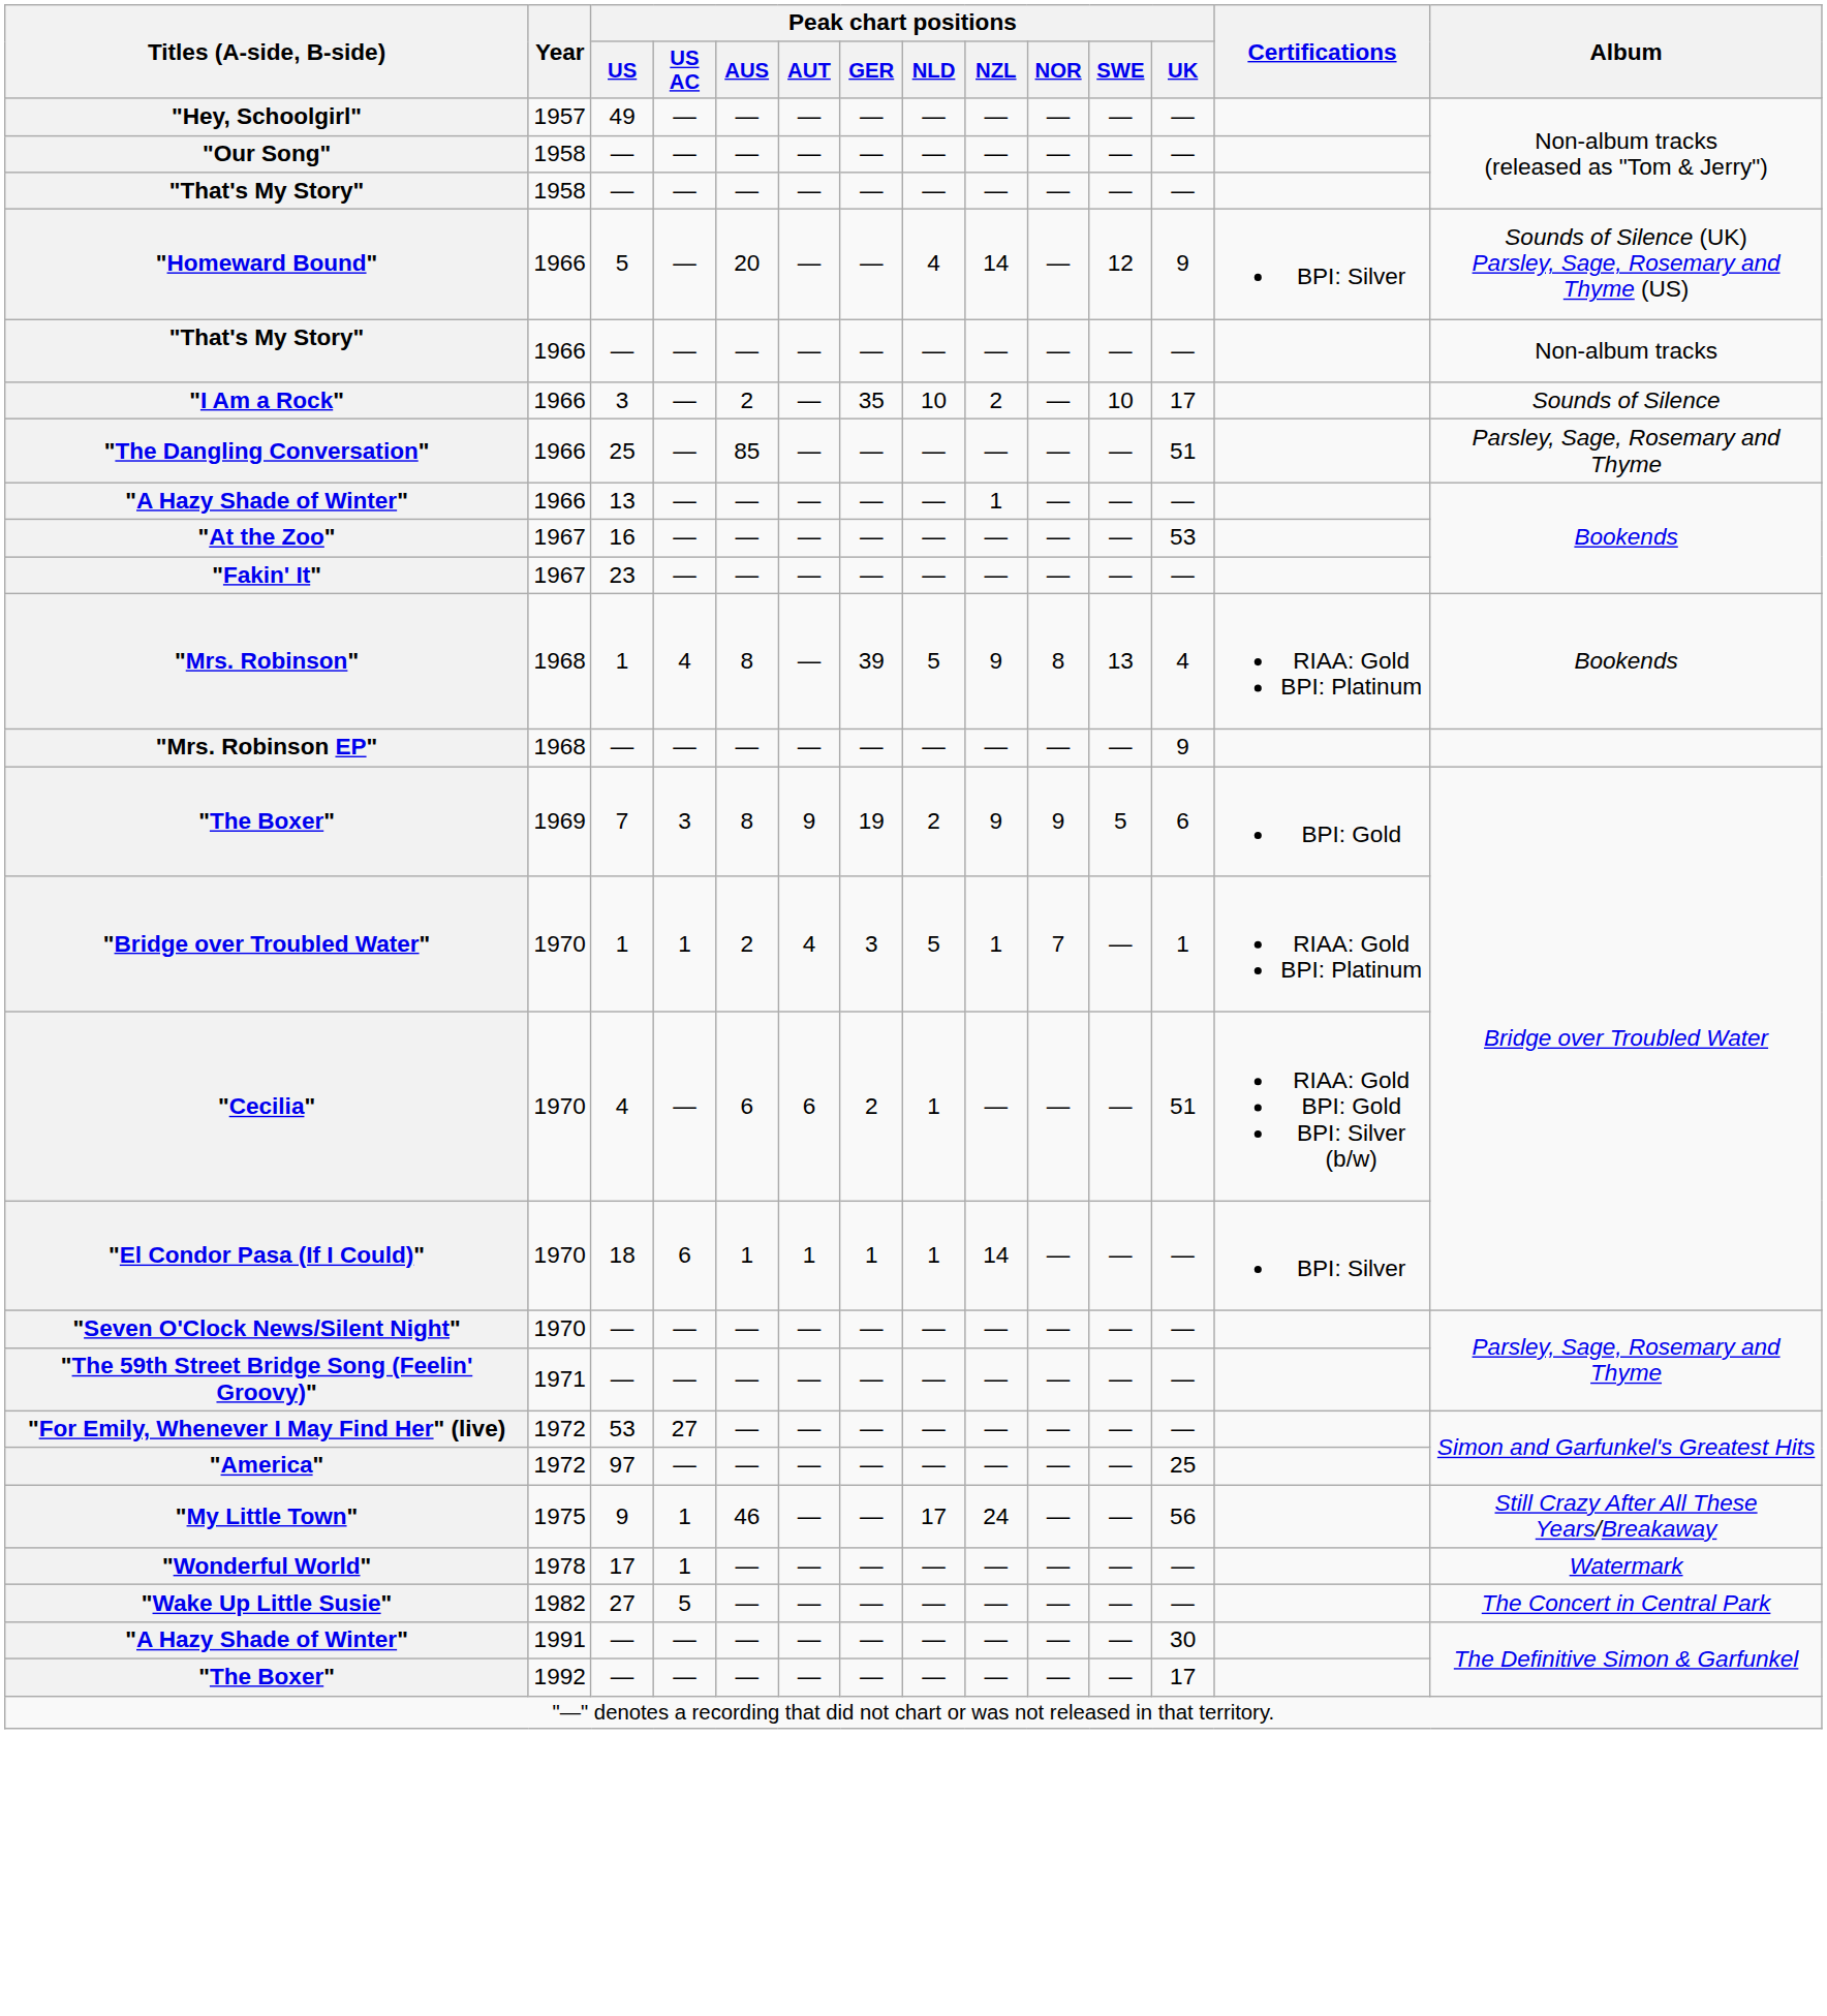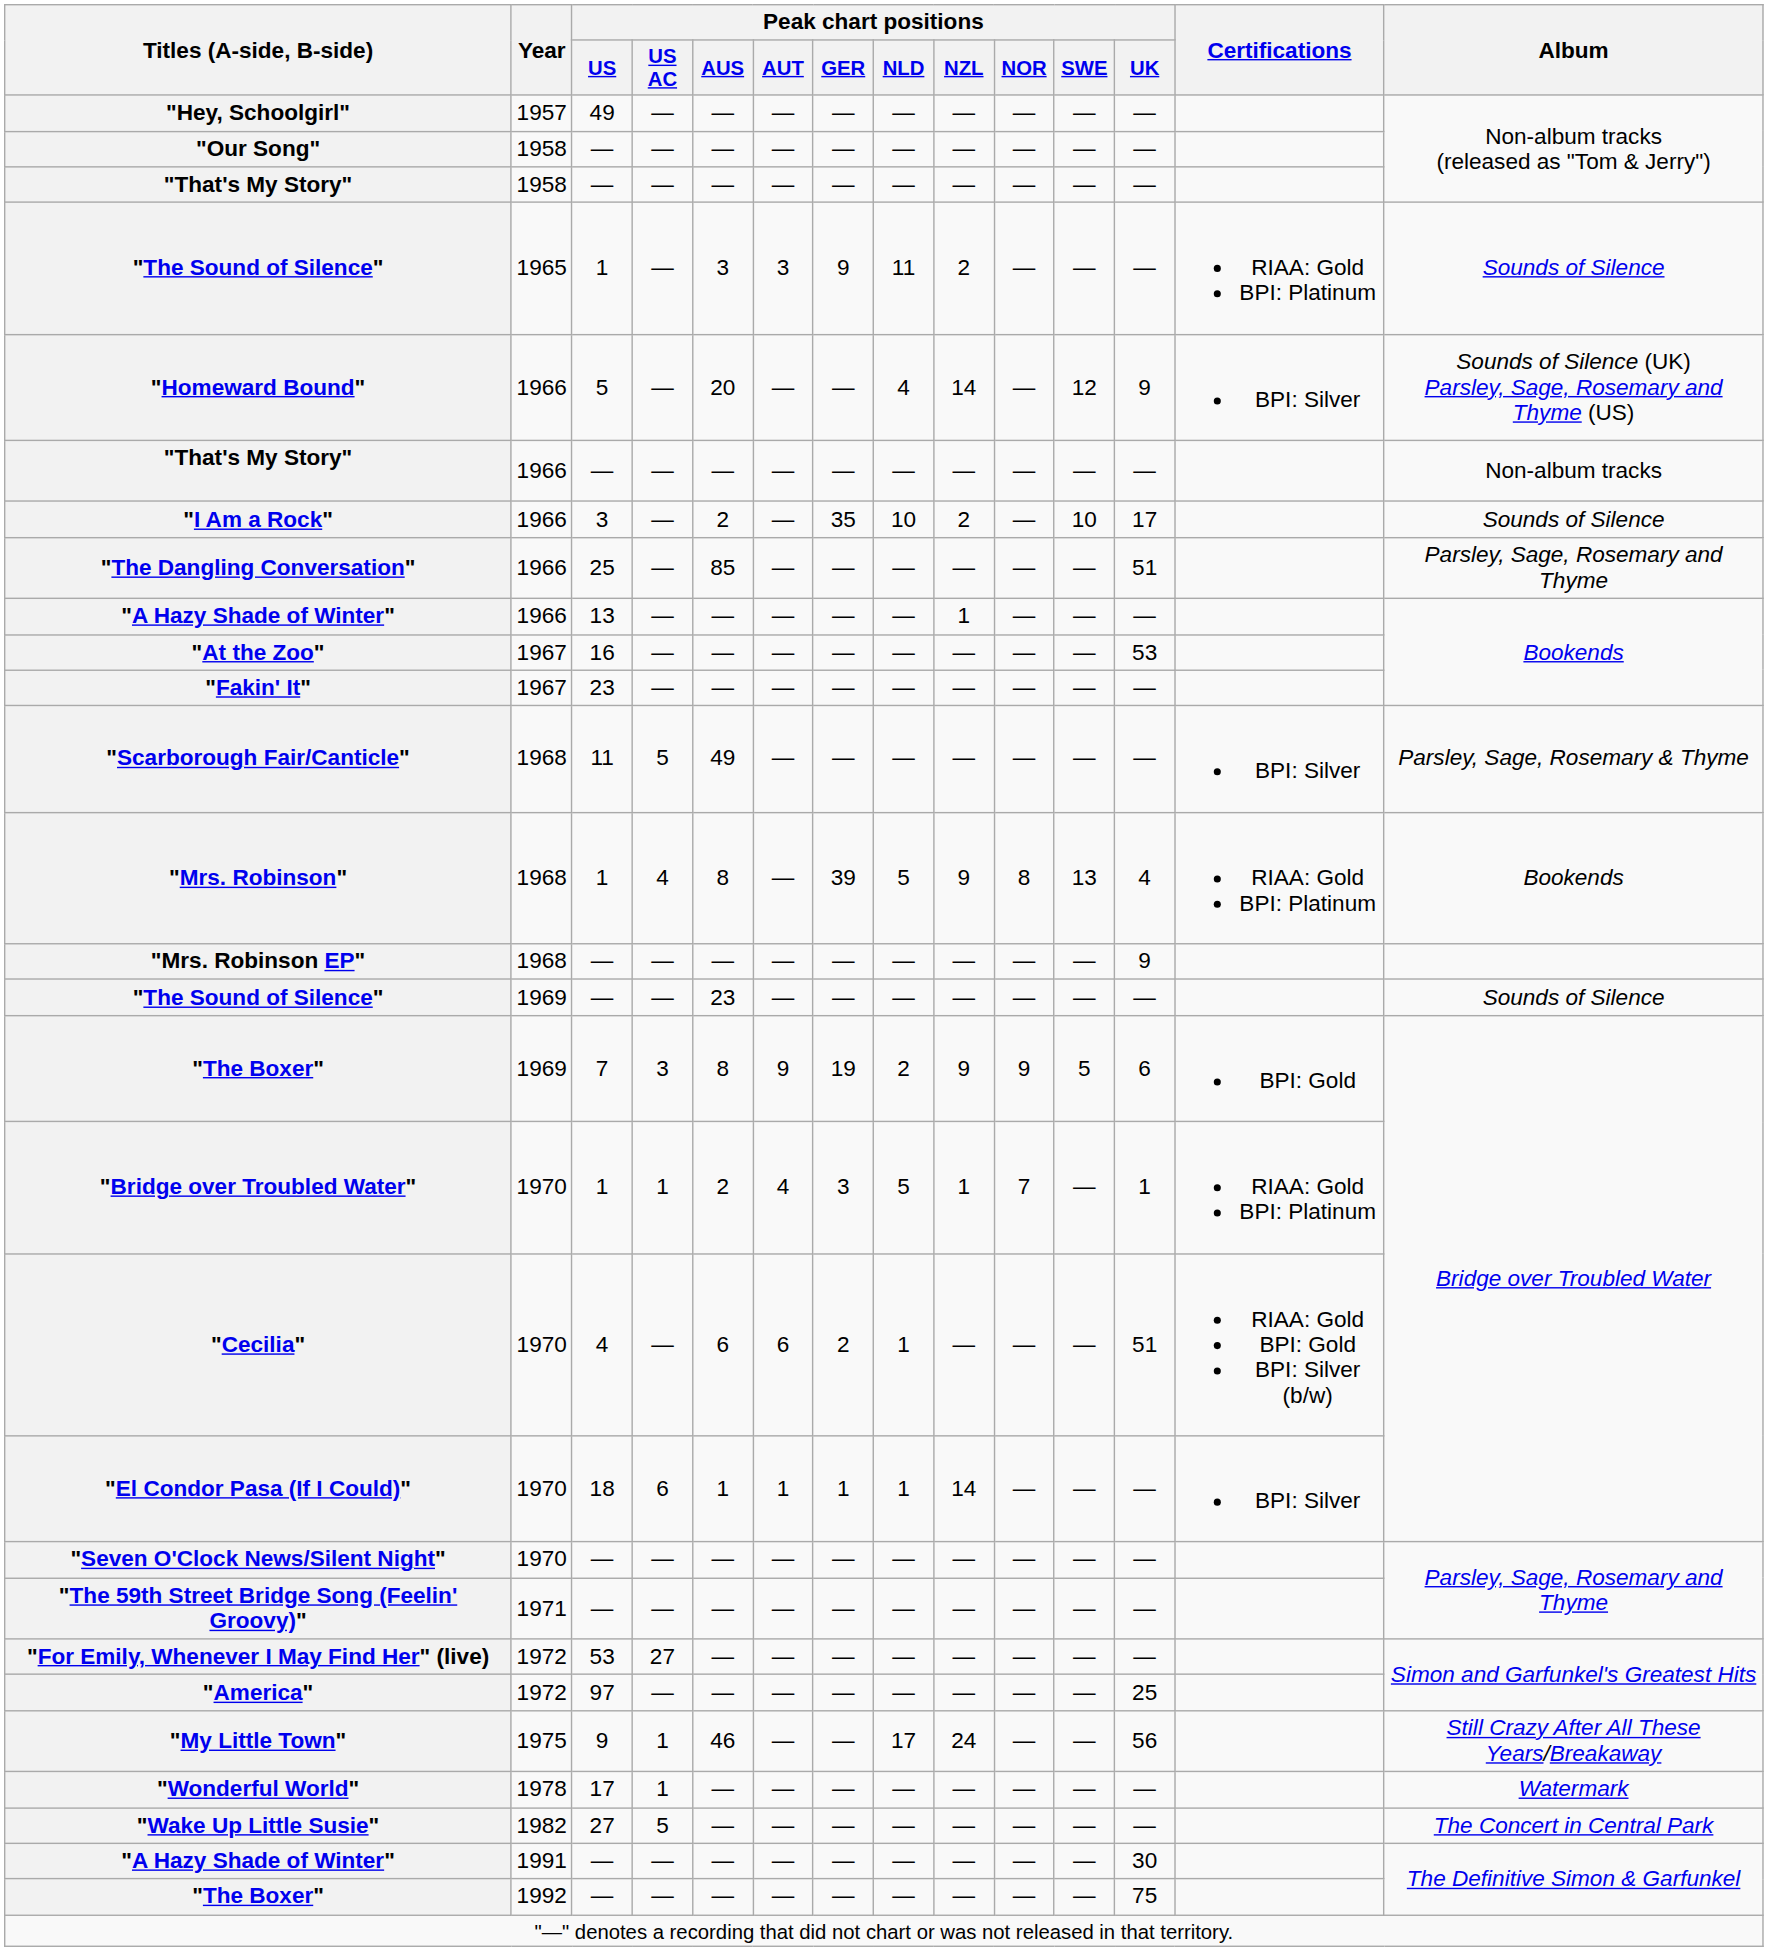+ row: "The Sound of Silence" | 1965 | 1 | — | 3 | 3 | 9 | 11 | 2 | — | — | — | RIAA: Gold BPI: Platinum | Sounds of Silence
+ row: "Scarborough Fair/Canticle" | 1968 | 11 | 5 | 49 | — | — | — | — | — | — | — | BPI: Silver | Parsley, Sage, Rosemary & Thyme
+ row: "The Sound of Silence" | 1969 | — | — | 23 | — | — | — | — | — | — | — | Sounds of Silence
"The Boxer" / 1992 | Peak chart positions / UK: 17 -> 75
